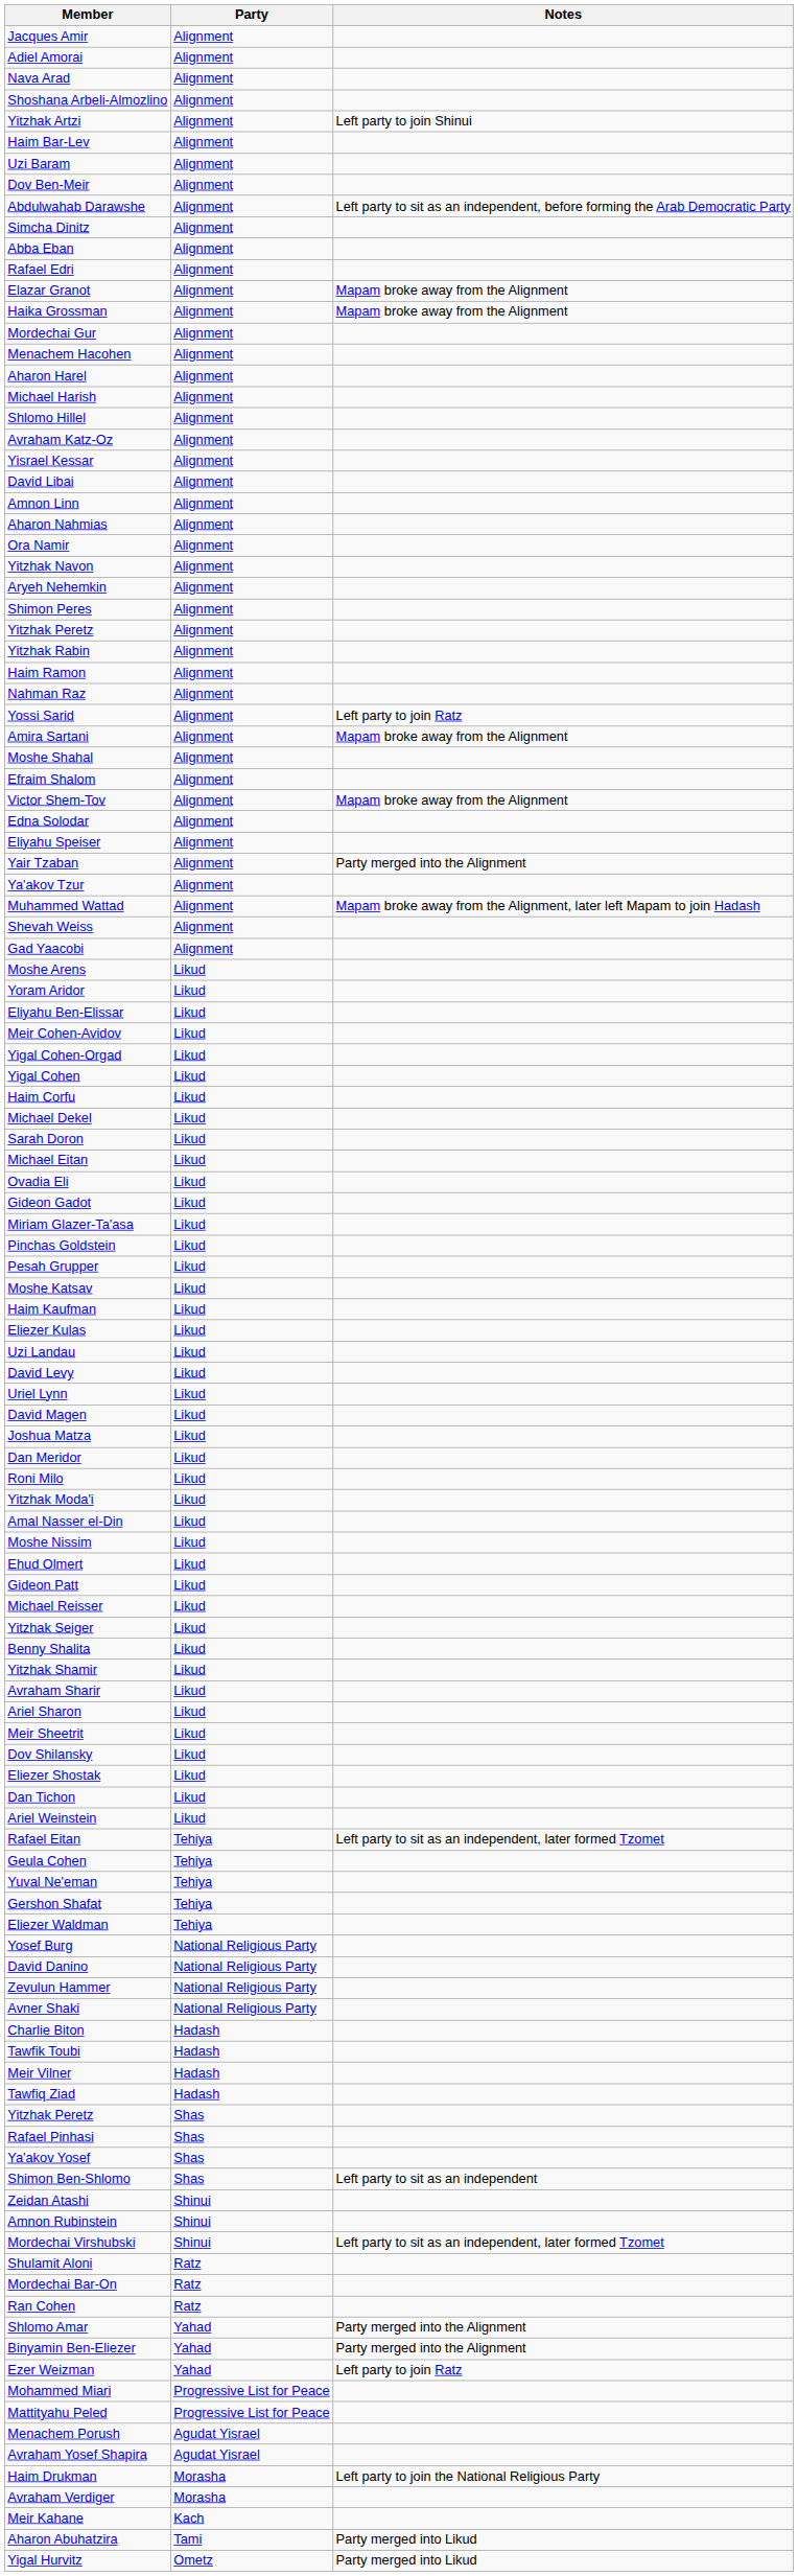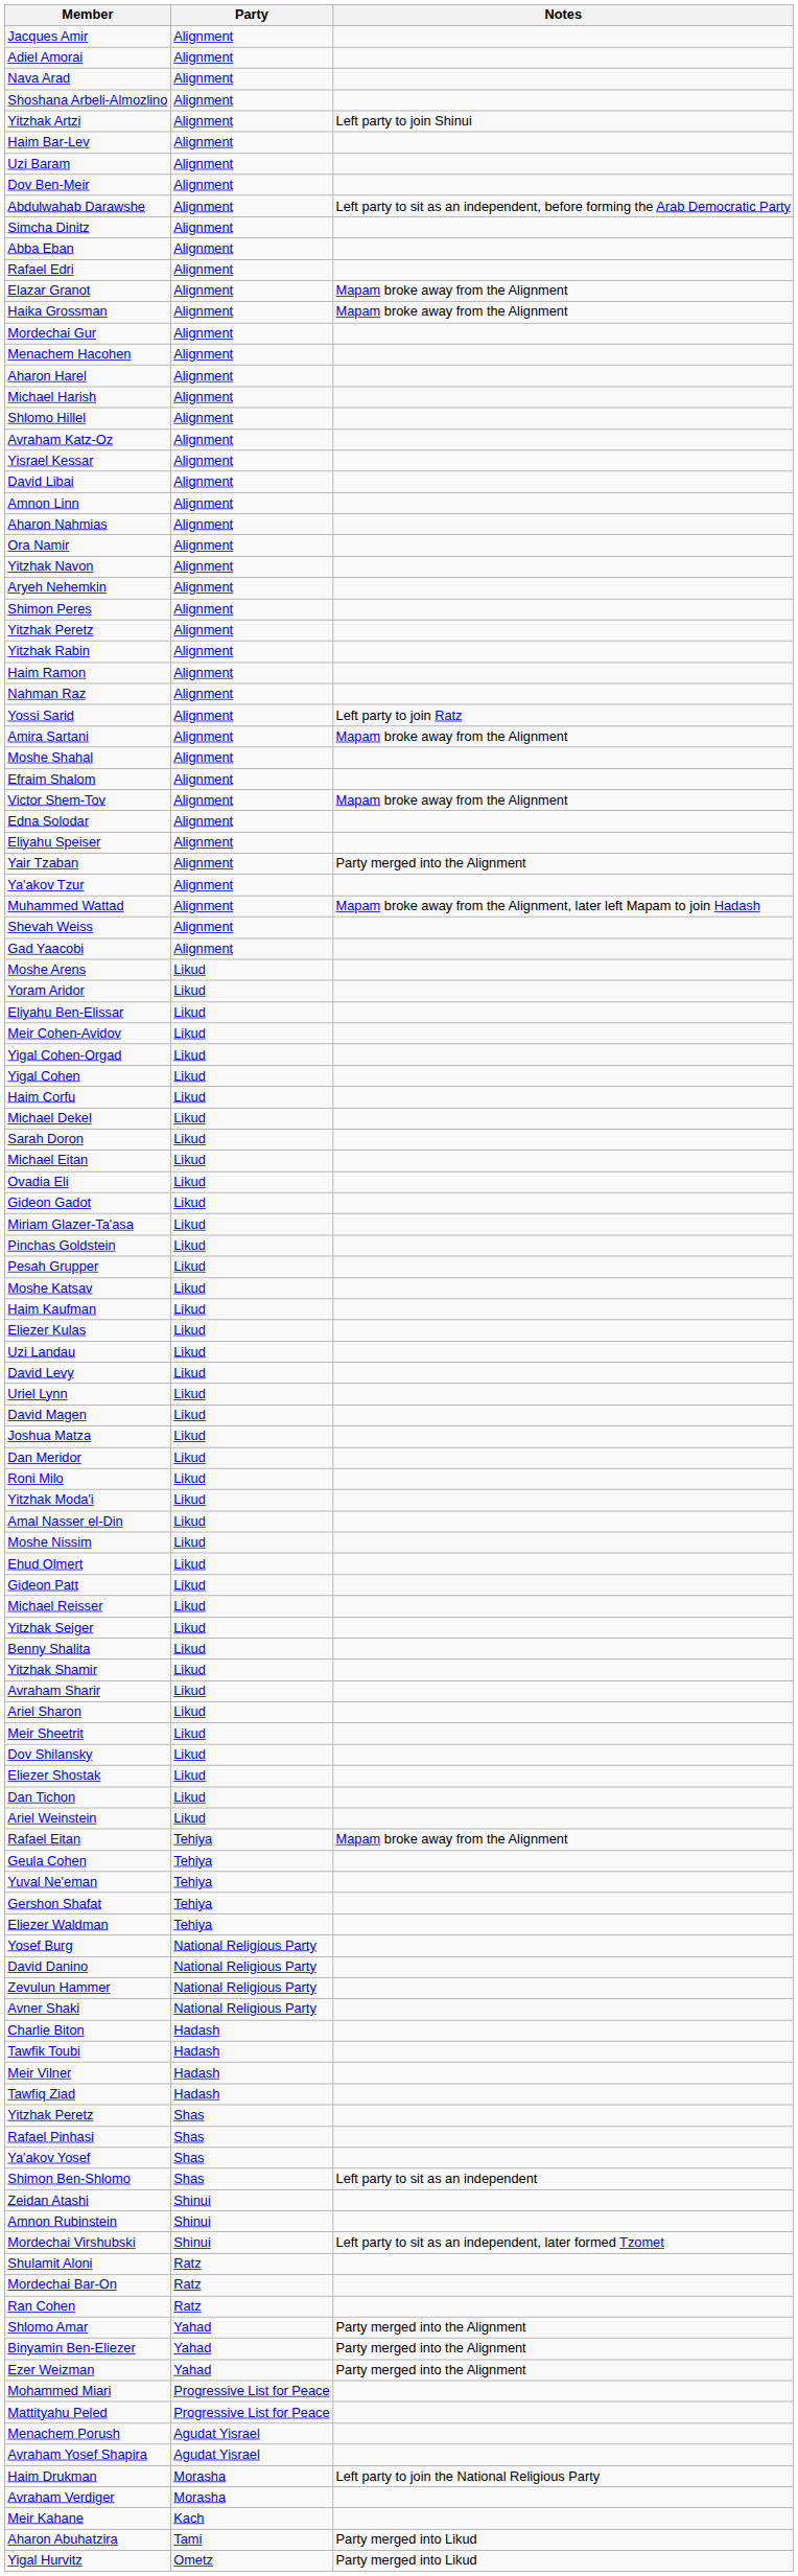Rafael Eitan | Notes: Left party to sit as an independent, later formed Tzomet -> Mapam broke away from the Alignment
Ezer Weizman | Notes: Left party to join Ratz -> Party merged into the Alignment
